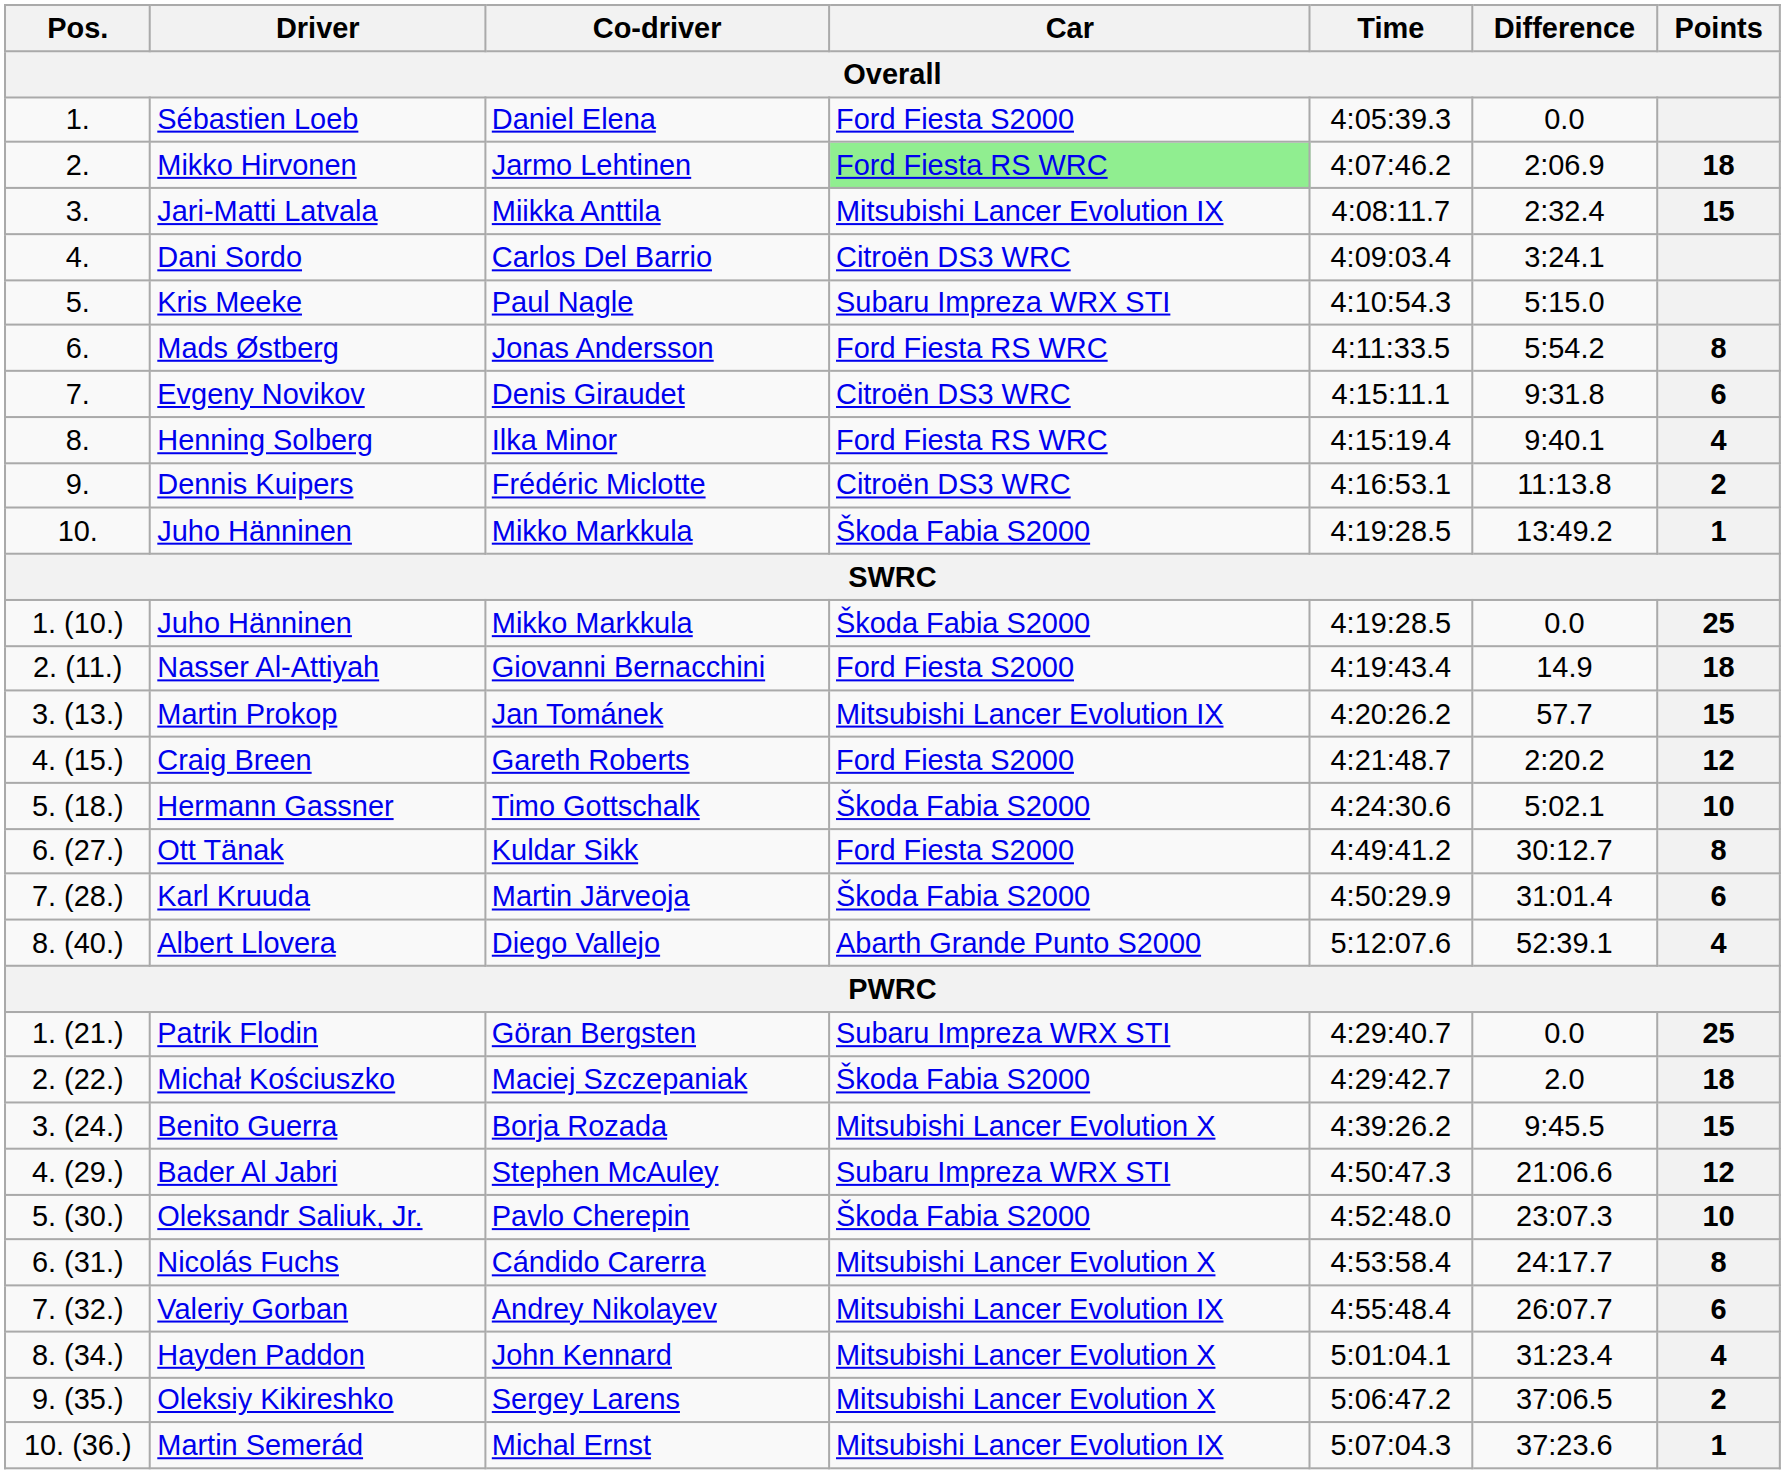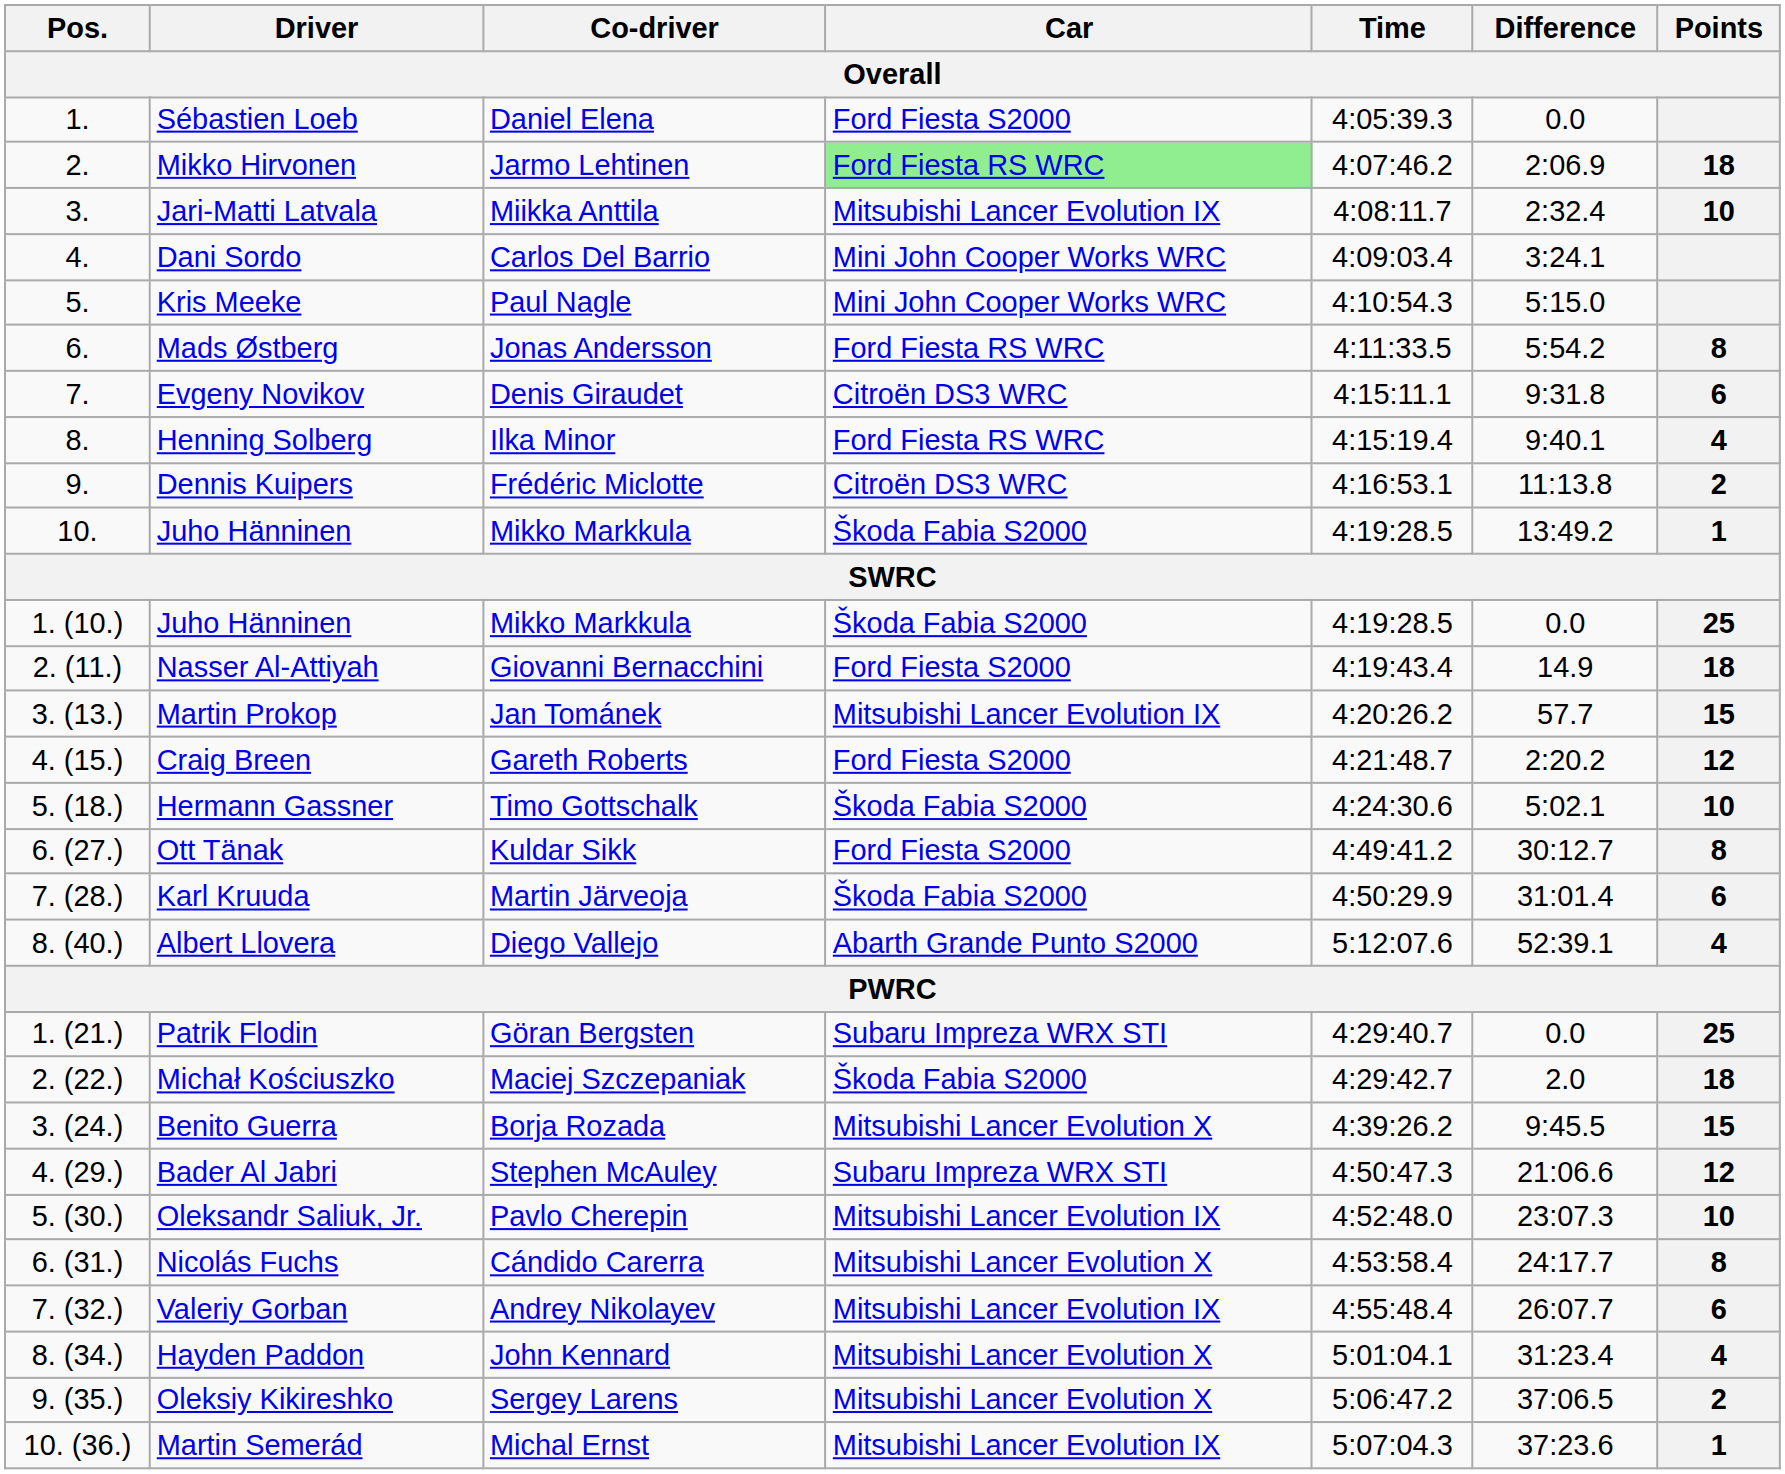Jari-Matti Latvala | Points: 15 -> 10
Dani Sordo | Car: Citroën DS3 WRC -> Mini John Cooper Works WRC
Kris Meeke | Car: Subaru Impreza WRX STI -> Mini John Cooper Works WRC
Oleksandr Saliuk, Jr. | Car: Škoda Fabia S2000 -> Mitsubishi Lancer Evolution IX
